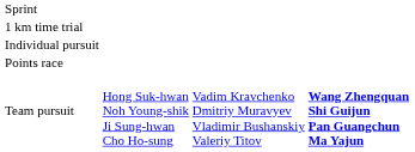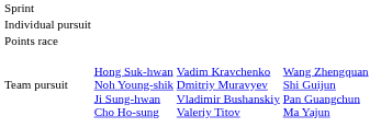- row: 1 km time trial
Team pursuit | column 4: bold -> normal
